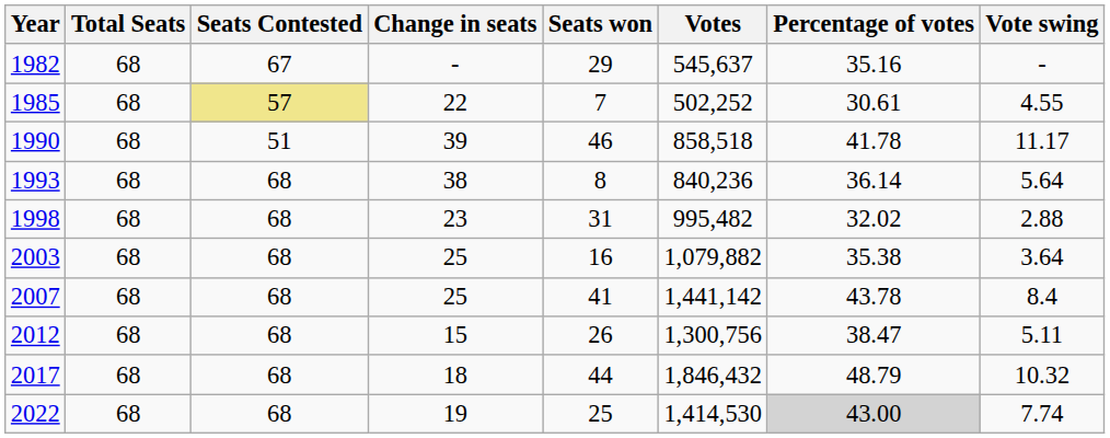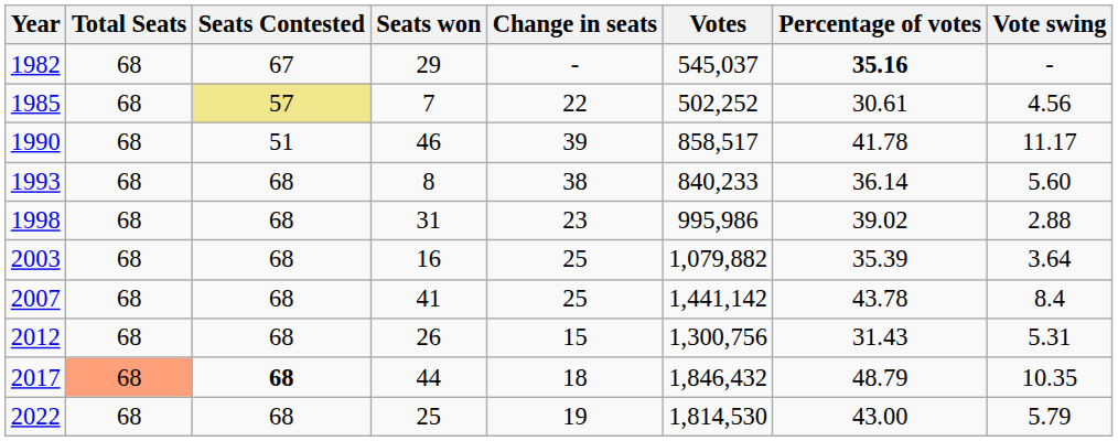columns swapped: Seats won <-> Change in seats
1982 | Votes: 545,637 -> 545,037
1982 | Percentage of votes: normal -> bold
1985 | Vote swing: 4.55 -> 4.56
1990 | Votes: 858,518 -> 858,517
1993 | Votes: 840,236 -> 840,233
1993 | Vote swing: 5.64 -> 5.60
1998 | Votes: 995,482 -> 995,986
1998 | Percentage of votes: 32.02 -> 39.02
2003 | Percentage of votes: 35.38 -> 35.39
2012 | Percentage of votes: 38.47 -> 31.43
2012 | Vote swing: 5.11 -> 5.31
2017 | Total Seats: no background -> lightsalmon background
2017 | Seats Contested: normal -> bold
2017 | Vote swing: 10.32 -> 10.35
2022 | Votes: 1,414,530 -> 1,814,530
2022 | Percentage of votes: lightgrey background -> no background
2022 | Vote swing: 7.74 -> 5.79
